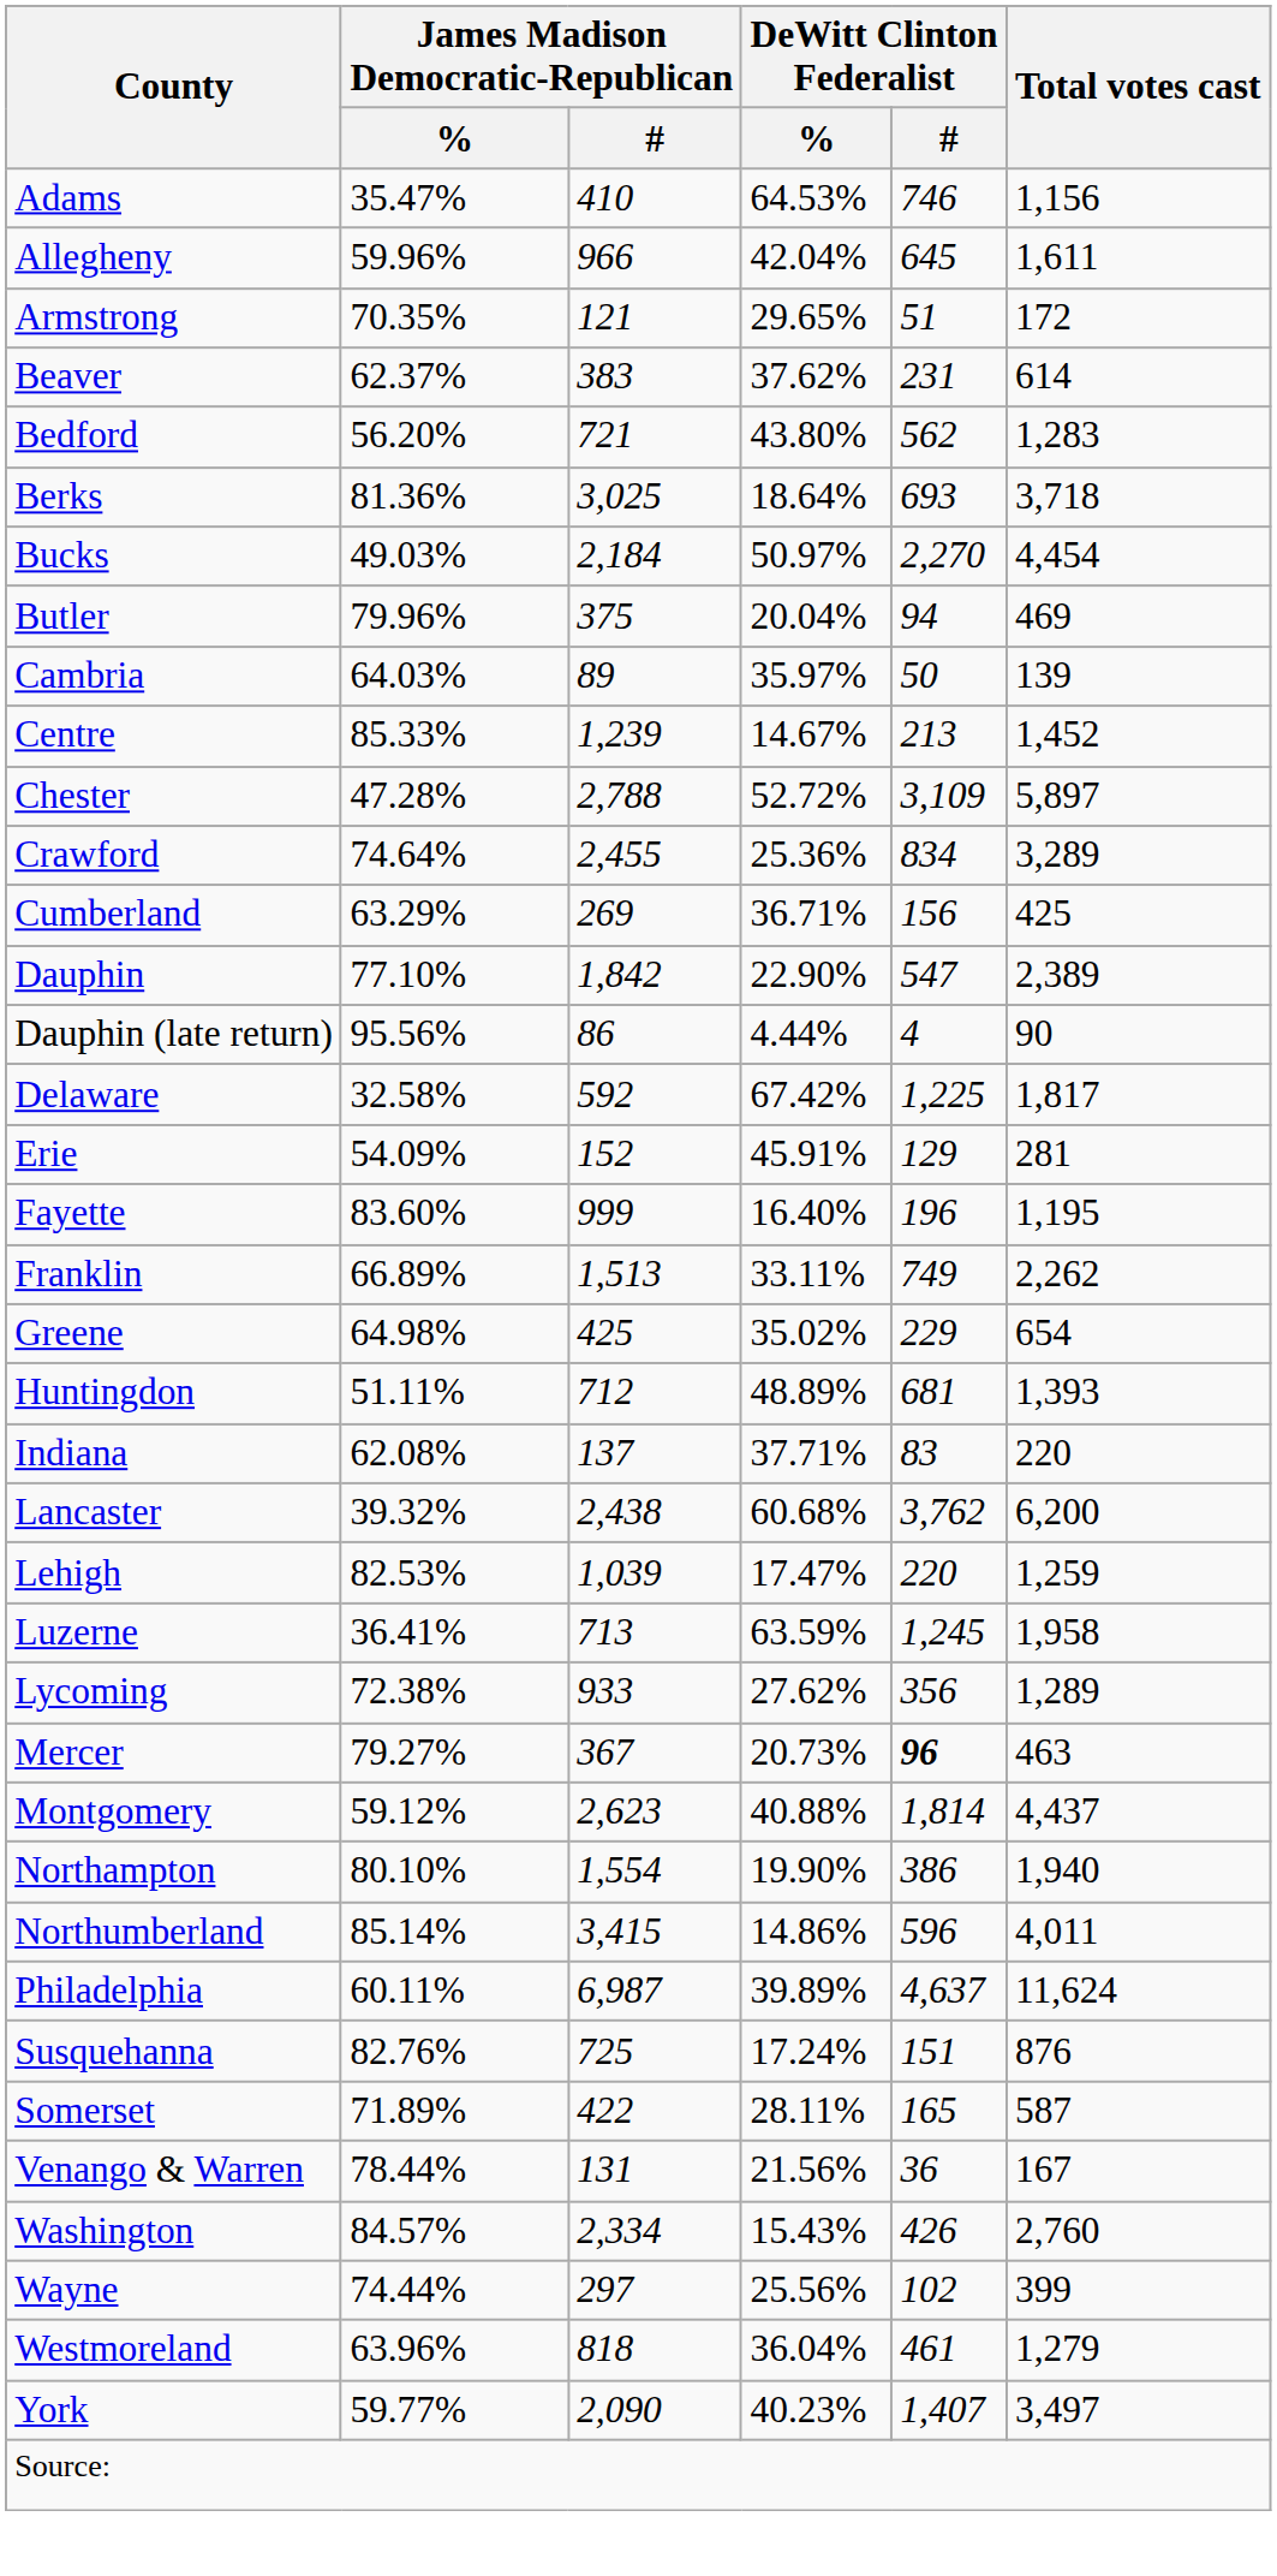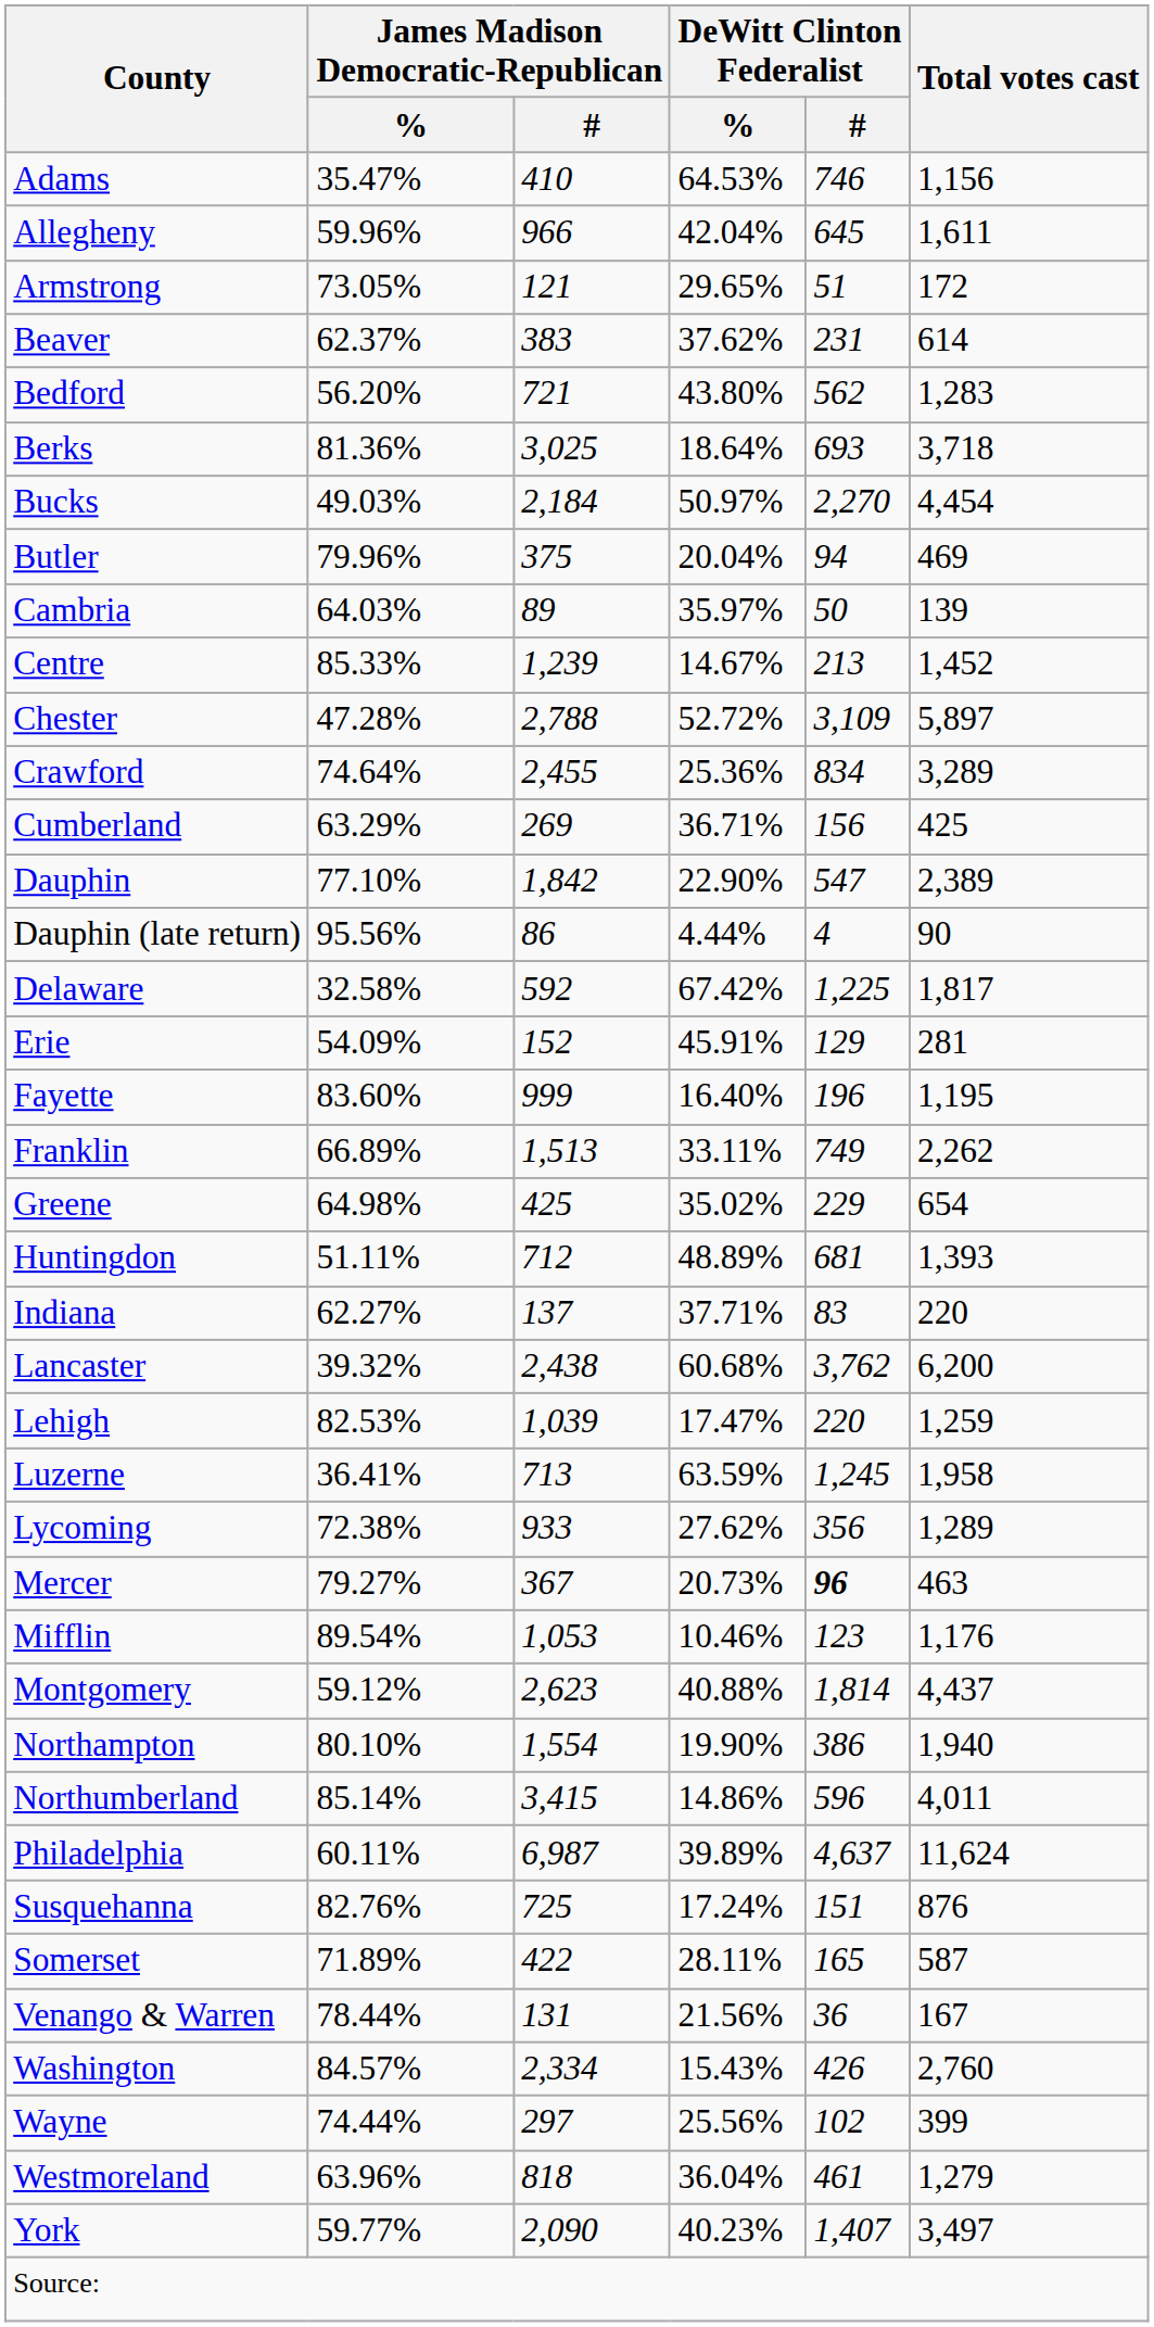Armstrong | James Madison Democratic-Republican / %: 70.35% -> 73.05%
Indiana | James Madison Democratic-Republican / %: 62.08% -> 62.27%
+ row: Mifflin | 89.54% | 1,053 | 10.46% | 123 | 1,176
